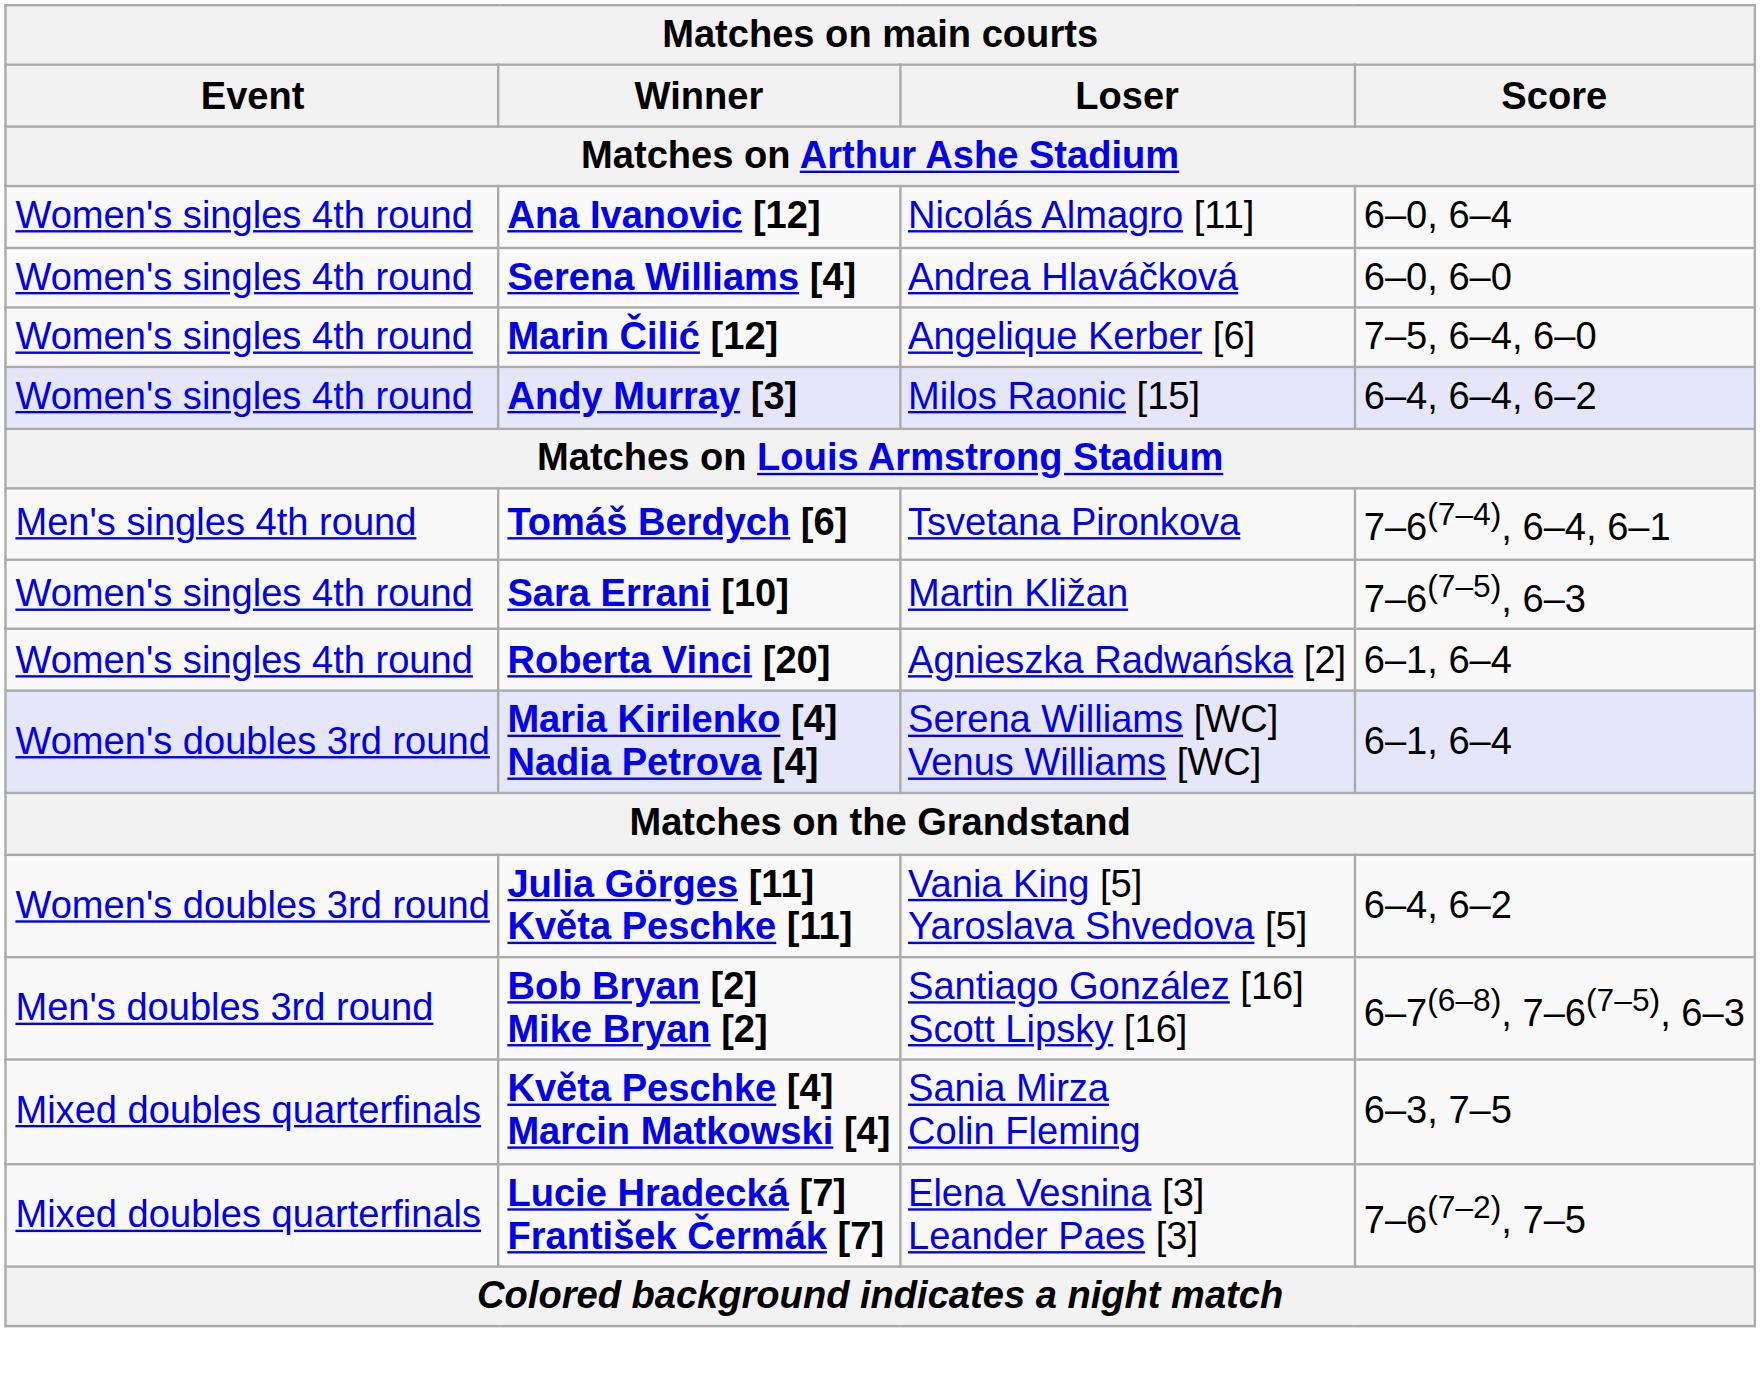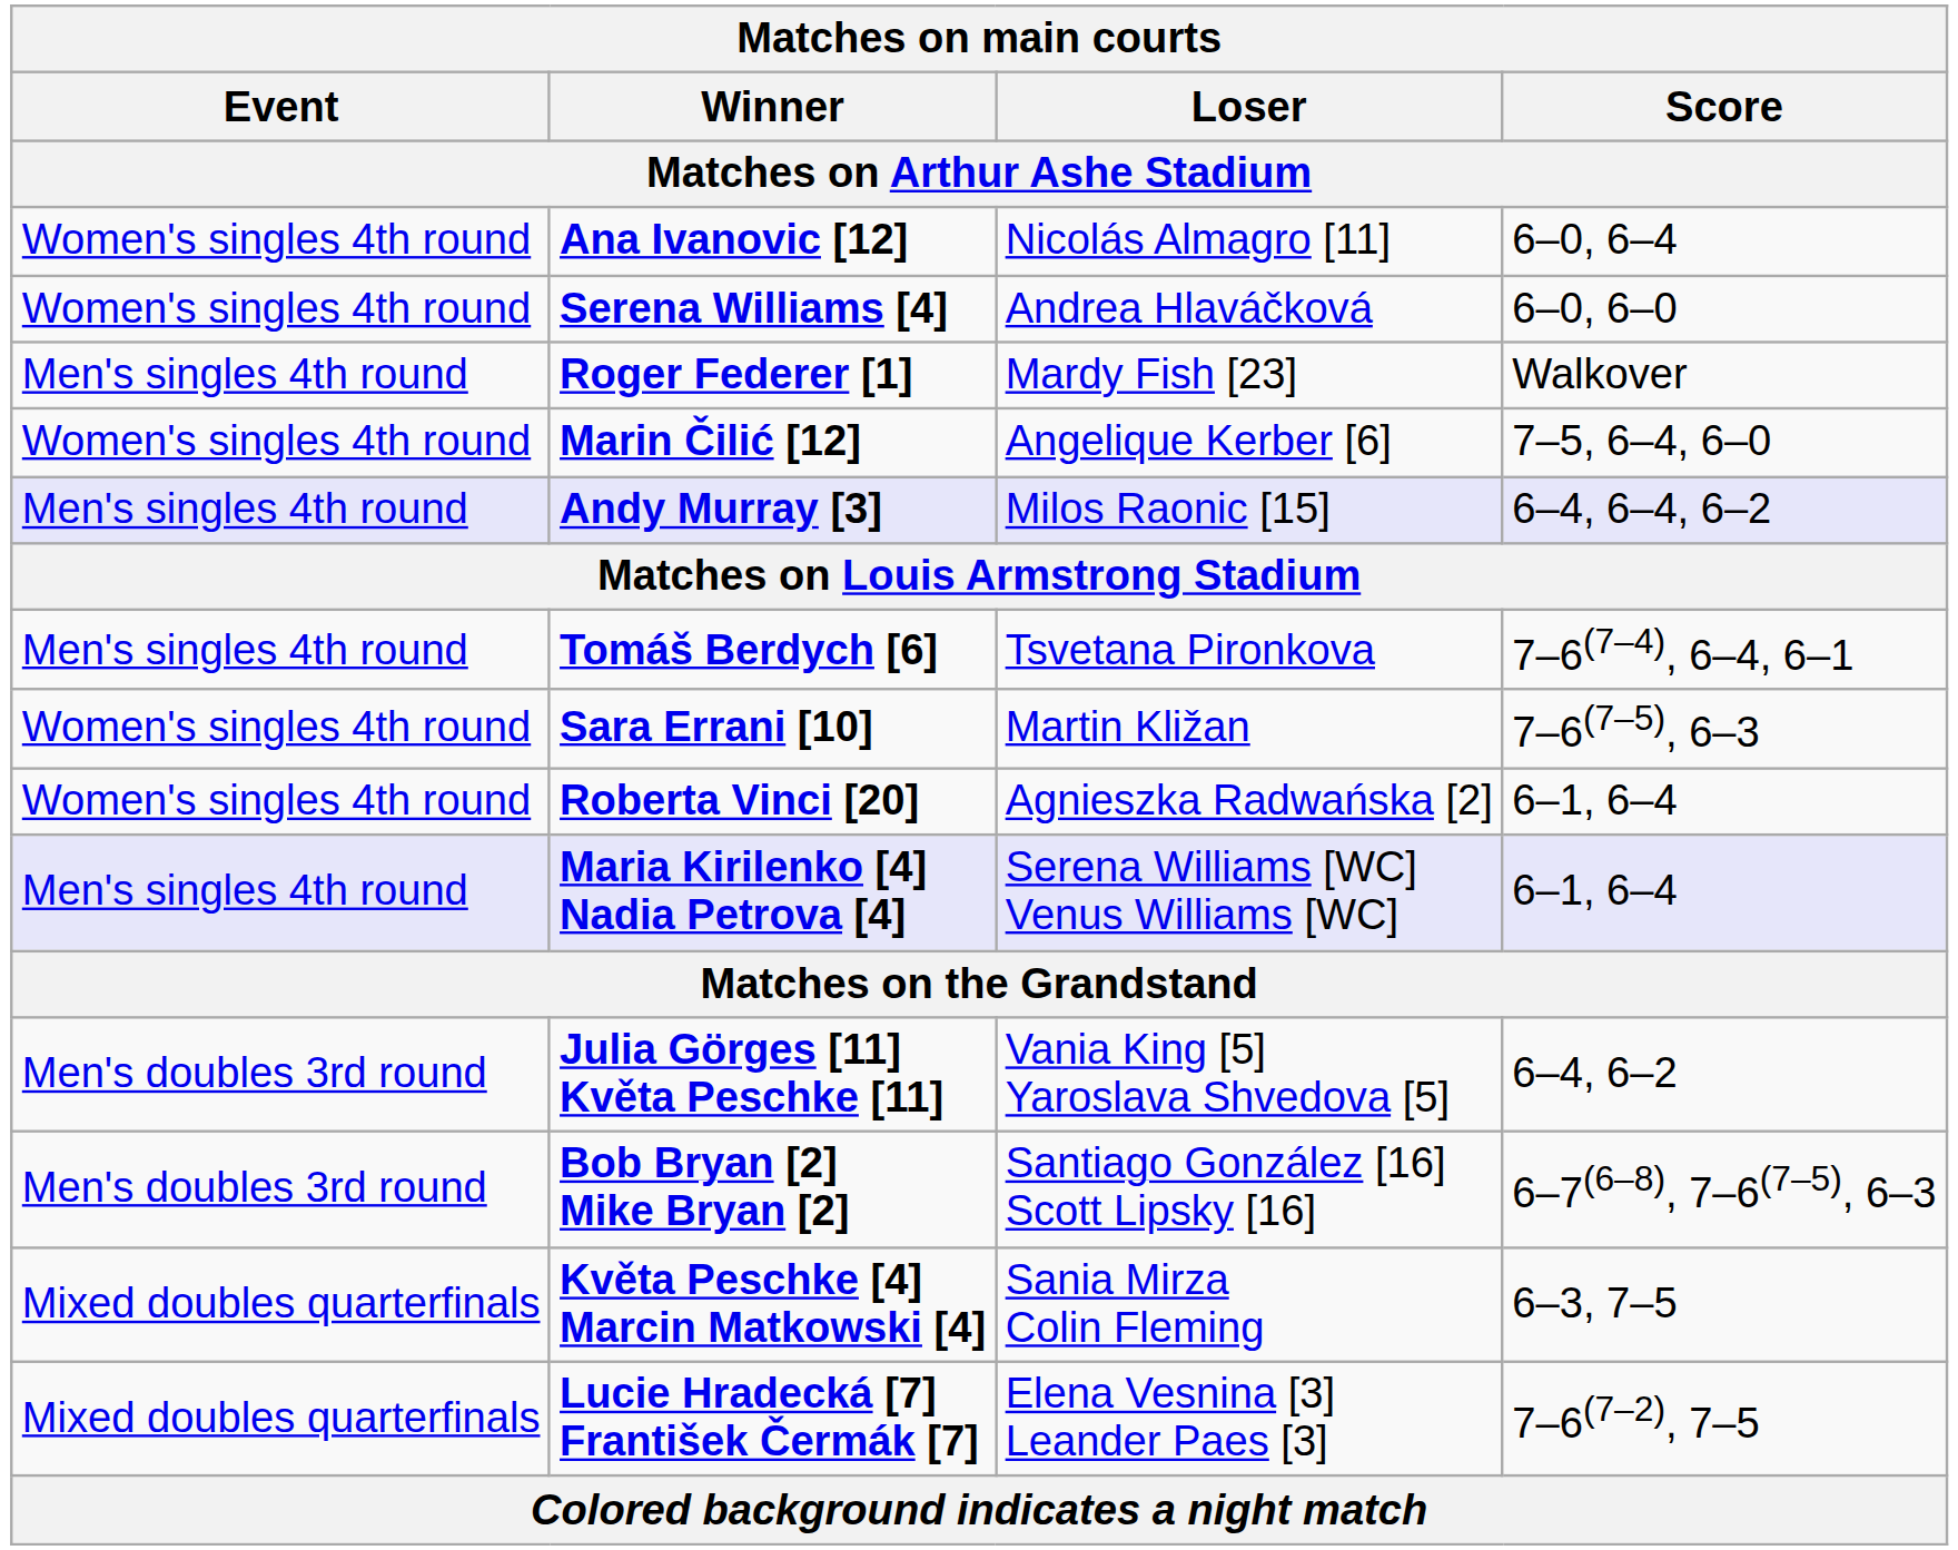+ row: Men's singles 4th round | Roger Federer [1] | Mardy Fish [23] | Walkover
Andy Murray [3] | Event: Women's singles 4th round -> Men's singles 4th round
Maria Kirilenko [4] Nadia Petrova [4] | Event: Women's doubles 3rd round -> Men's singles 4th round
Julia Görges [11] Květa Peschke [11] | Event: Women's doubles 3rd round -> Men's doubles 3rd round
